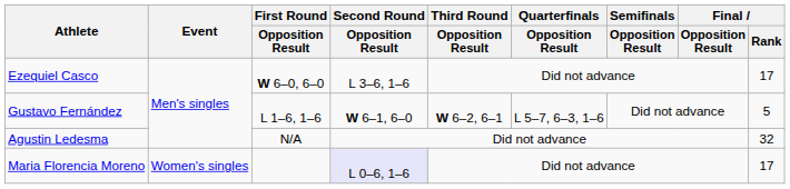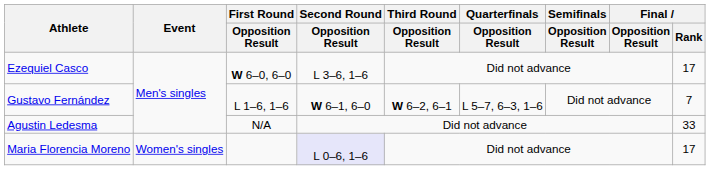Gustavo Fernández | Final / Rank: 5 -> 7
Agustin Ledesma | Final / Rank: 32 -> 33
